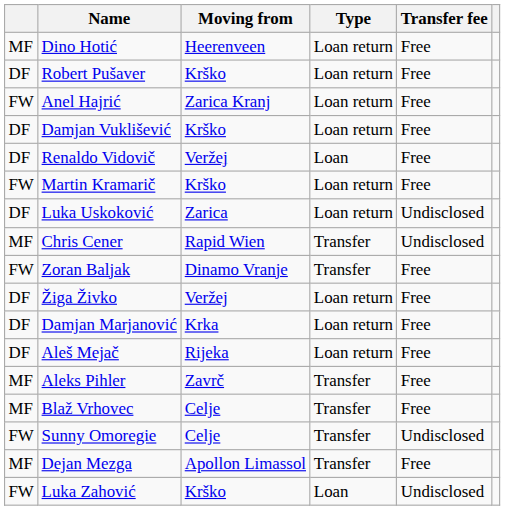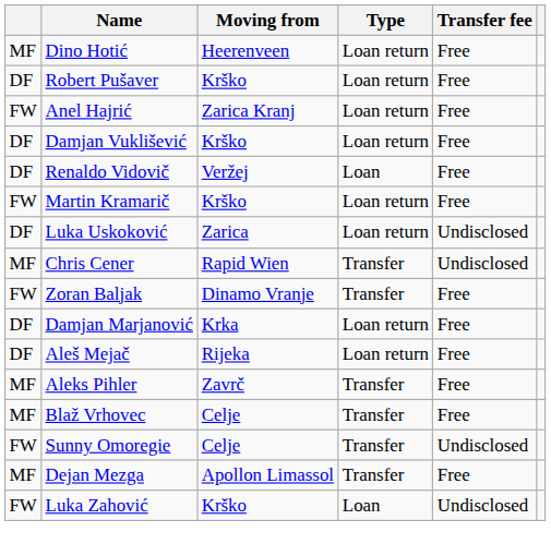- row: DF | Žiga Živko | Veržej | Loan return | Free
